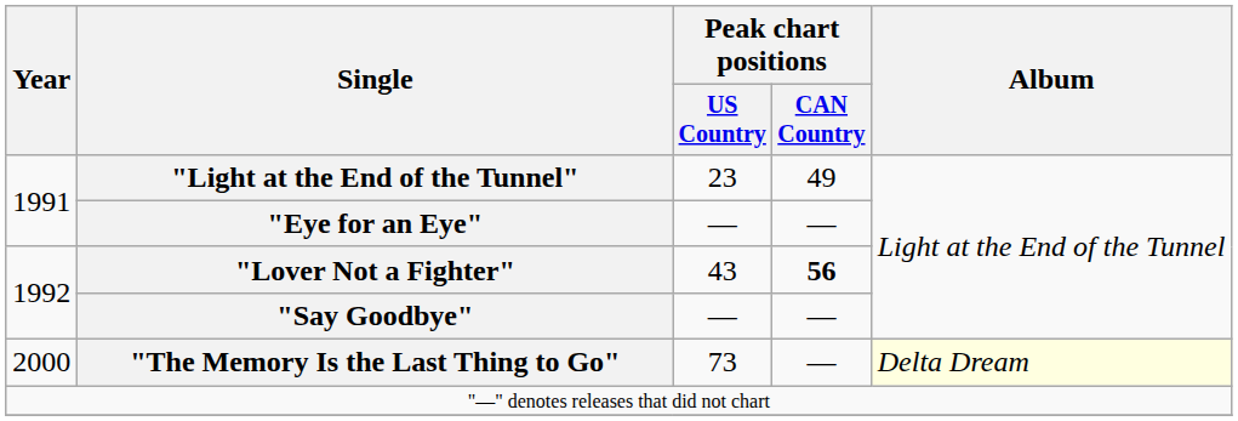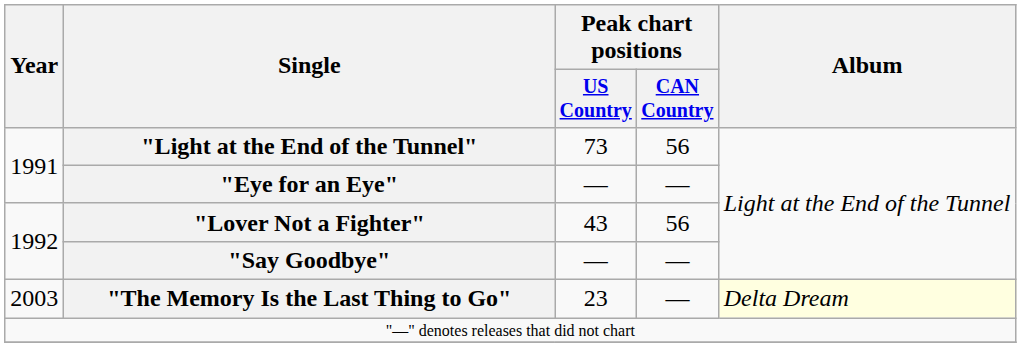"Light at the End of the Tunnel" | Peak chart positions / US Country: 23 -> 73
"Light at the End of the Tunnel" | Peak chart positions / CAN Country: 49 -> 56
"Lover Not a Fighter" | Peak chart positions / CAN Country: bold -> normal
"The Memory Is the Last Thing to Go" | Year: 2000 -> 2003
"The Memory Is the Last Thing to Go" | Peak chart positions / US Country: 73 -> 23
